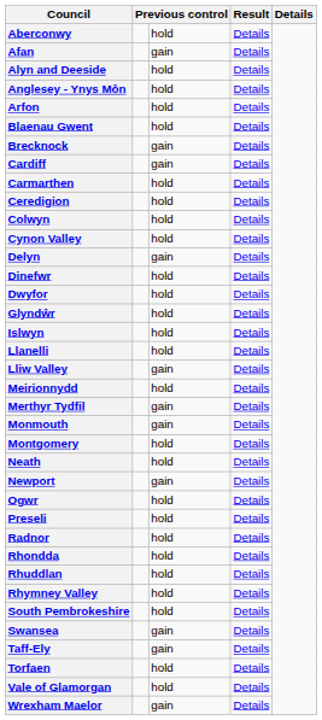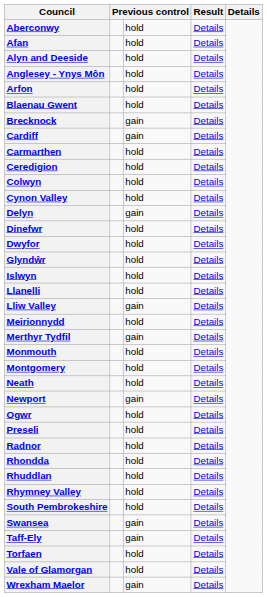Afan | column 3: gain -> hold
Monmouth | column 3: gain -> hold
